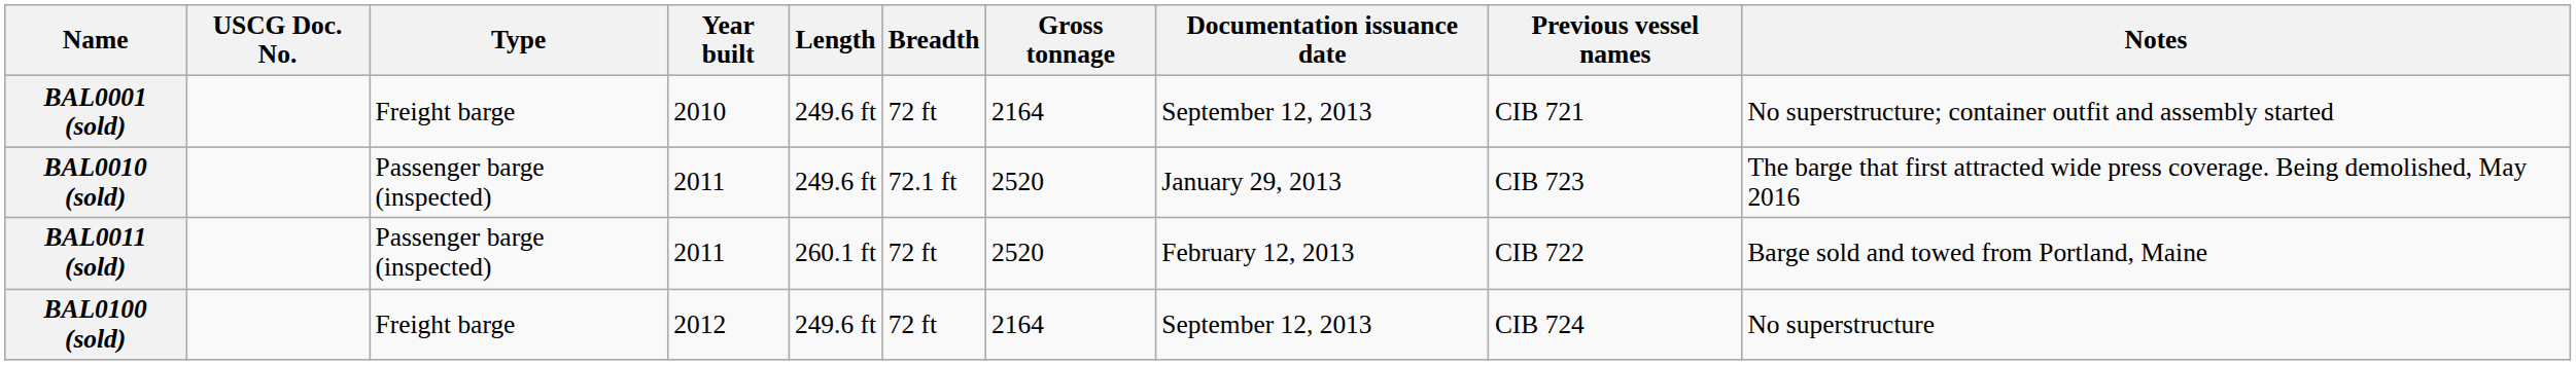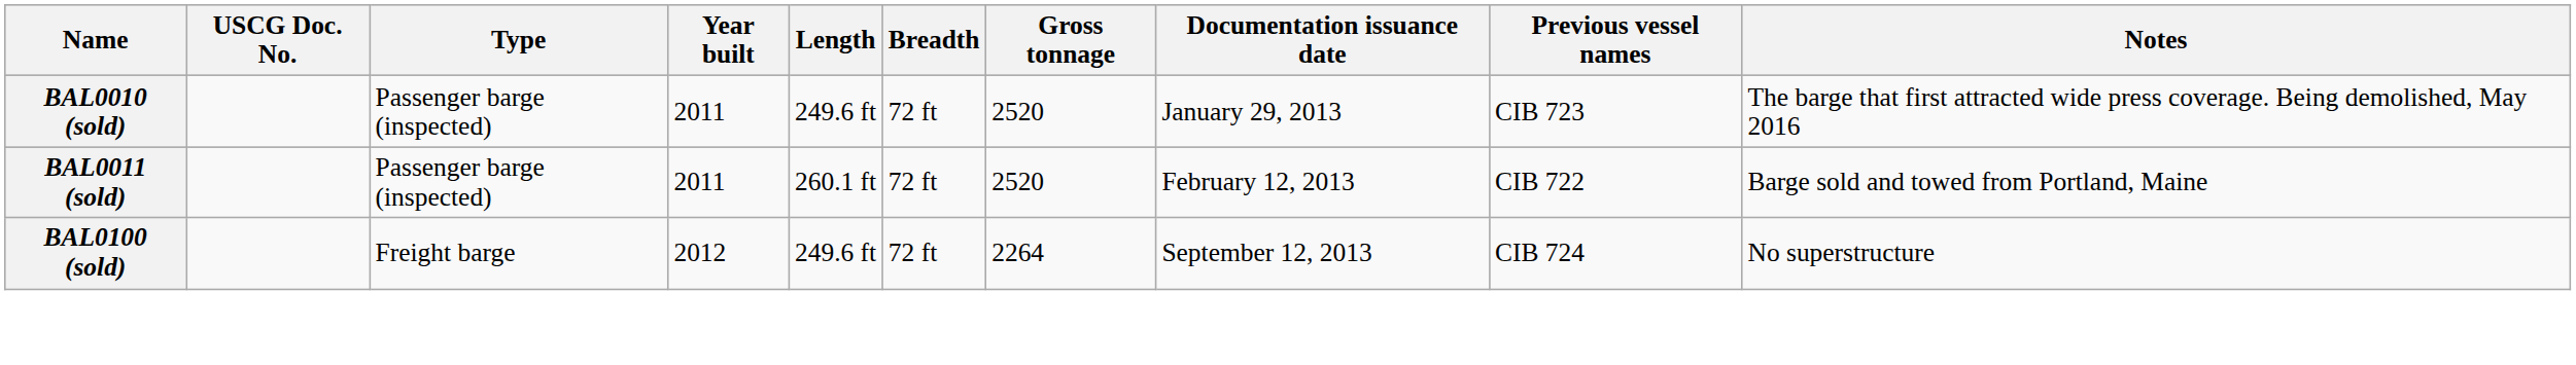- row: BAL0001 (sold) | Freight barge | 2010 | 249.6 ft | 72 ft | 2164 | September 12, 2013 | CIB 721 | No superstructure; container outfit and assembly started
BAL0010 (sold) | Breadth: 72.1 ft -> 72 ft
BAL0100 (sold) | Gross tonnage: 2164 -> 2264
